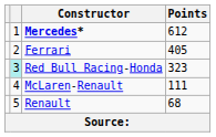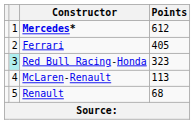McLaren-Renault | Points: 111 -> 113
